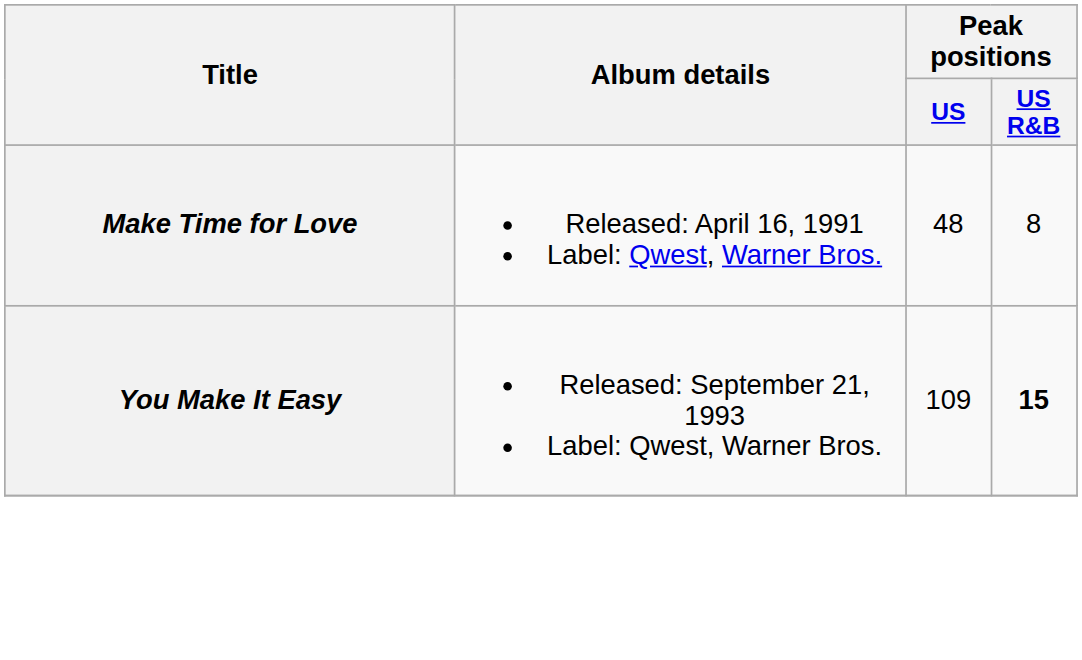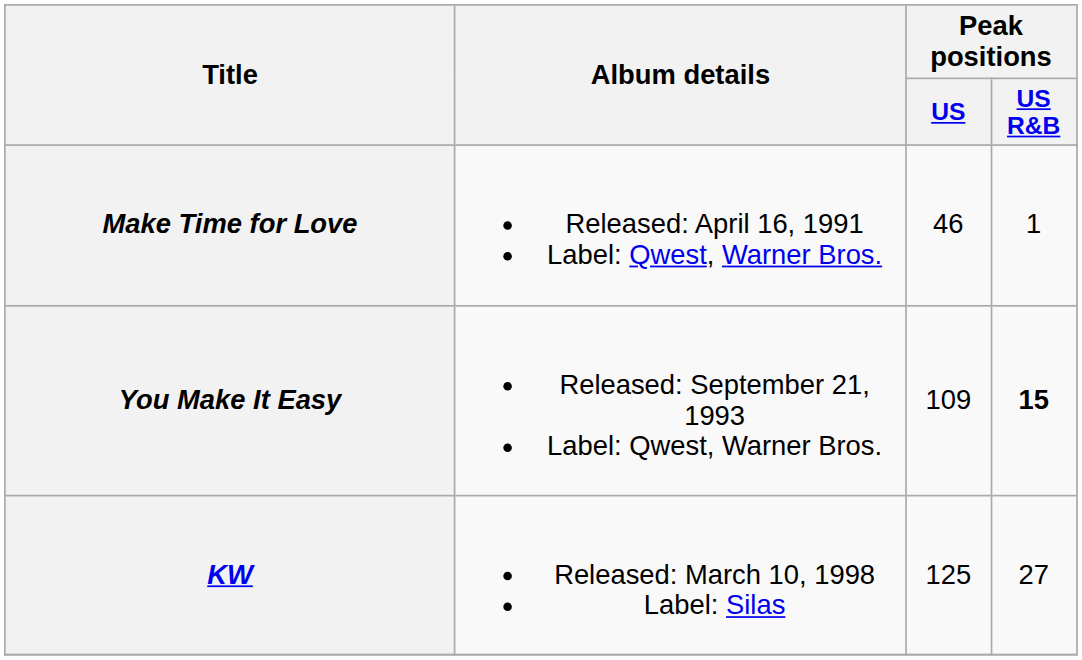Make Time for Love | Peak positions / US: 48 -> 46
Make Time for Love | Peak positions / US R&B: 8 -> 1
+ row: KW | Released: March 10, 1998 Label: Silas | 125 | 27
